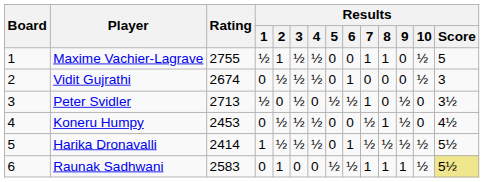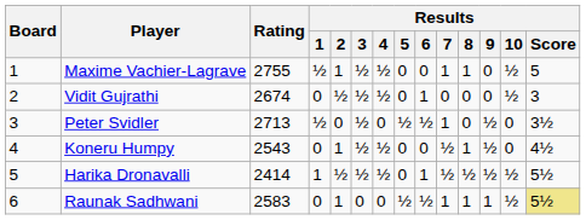Koneru Humpy | Rating: 2453 -> 2543
Koneru Humpy | Results / 2: ½ -> 1
